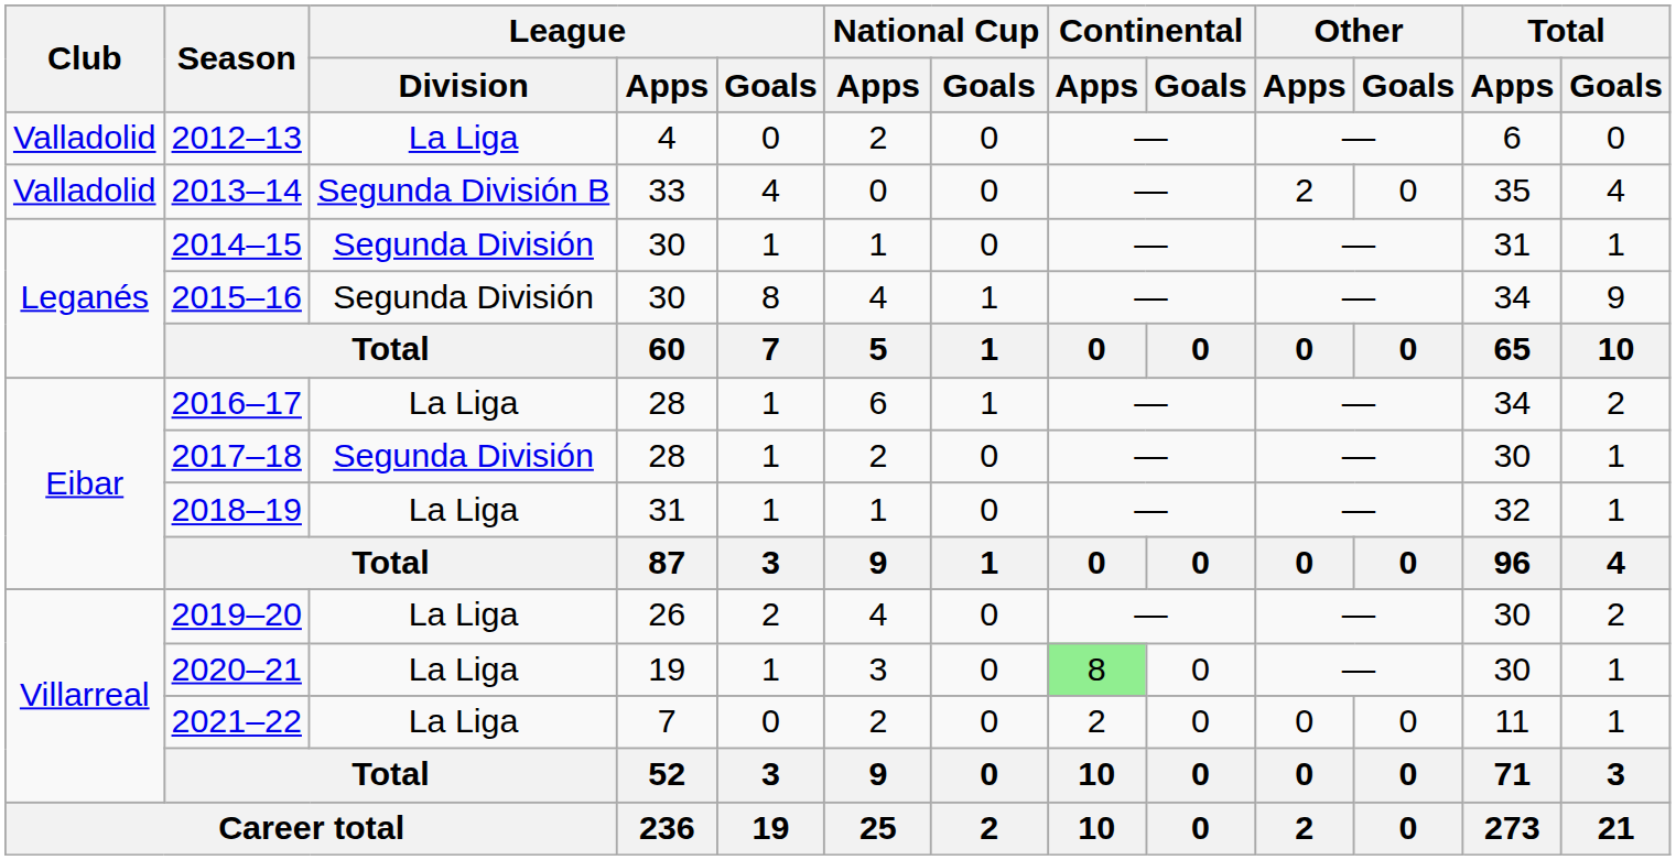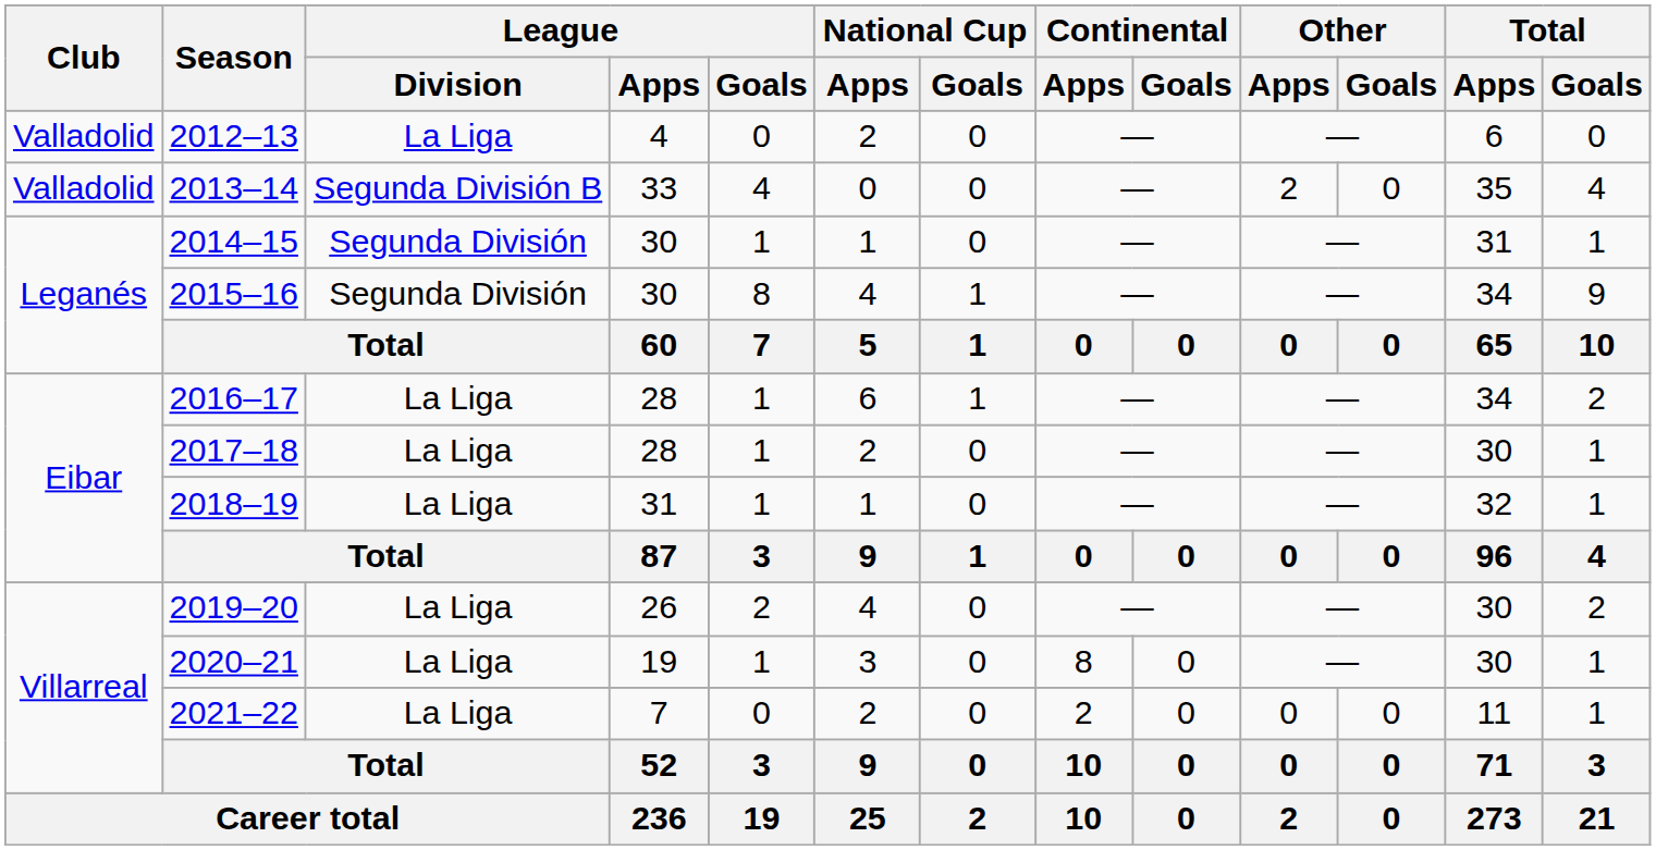2017–18 | League / Division: Segunda División -> La Liga
2020–21 | Continental / Apps: lightgreen background -> no background
